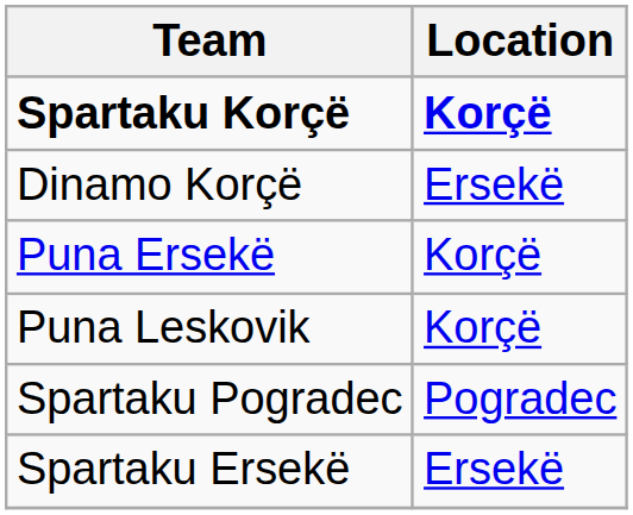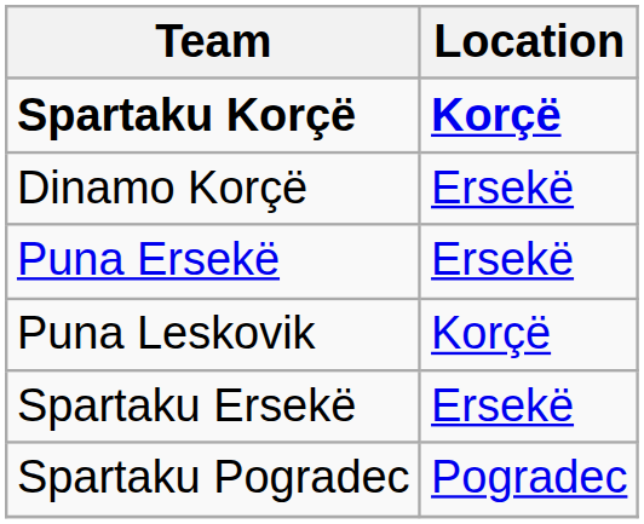Puna Ersekë | Location: Korçë -> Ersekë
rows swapped: Spartaku Ersekë <-> Spartaku Pogradec
